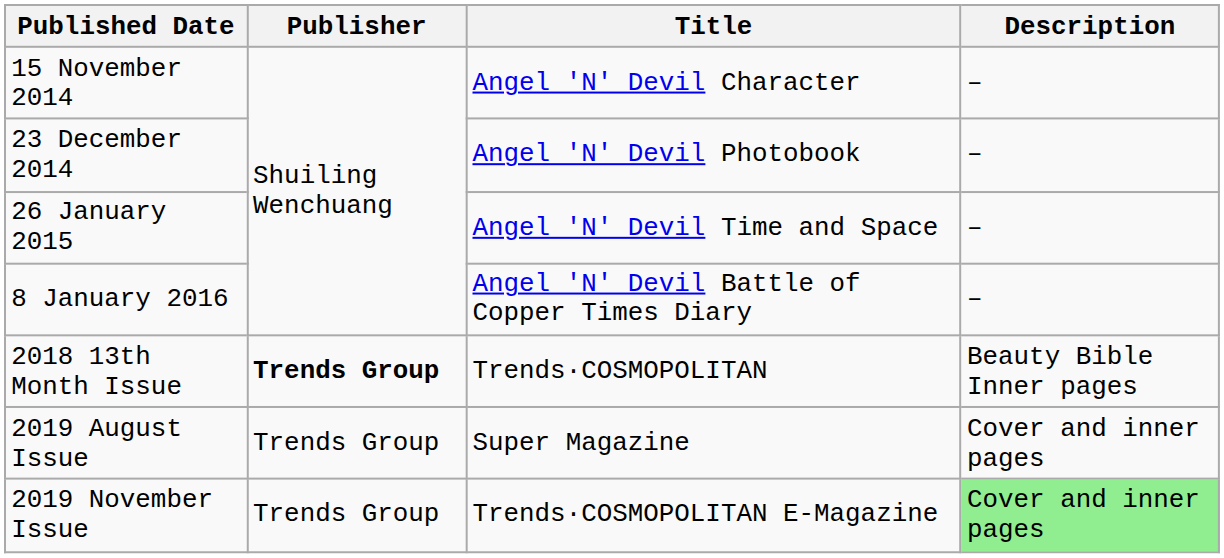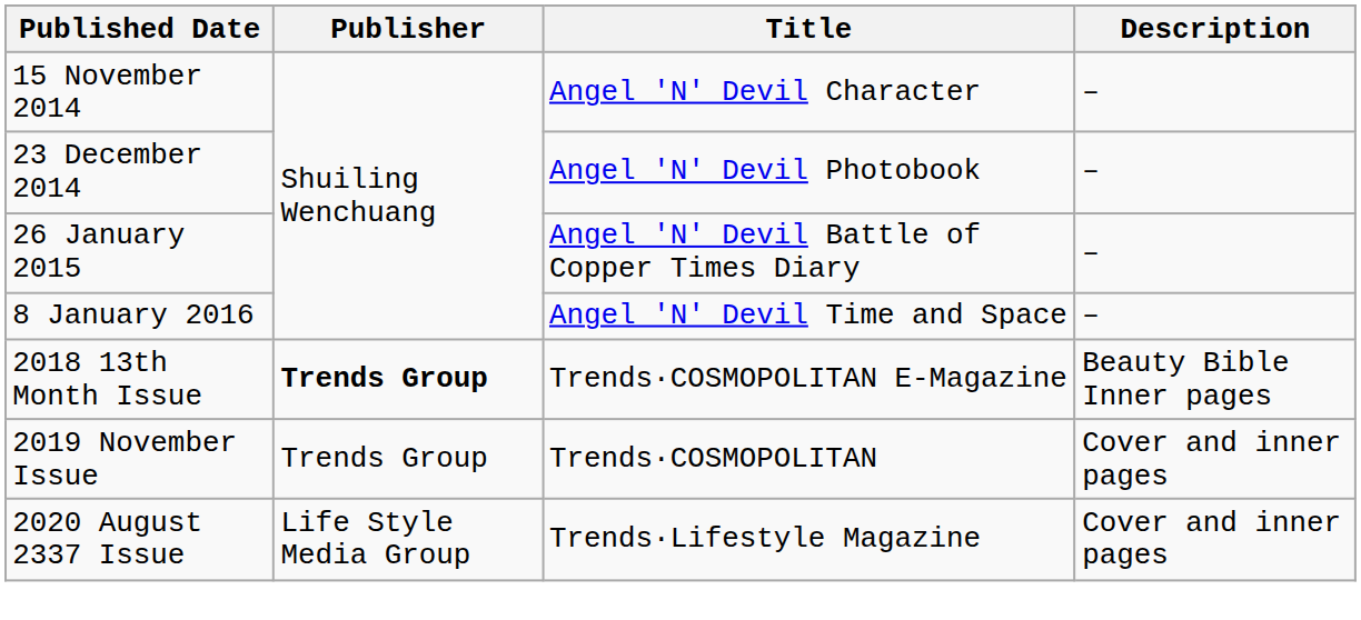26 January 2015 | Title: Angel 'N' Devil Time and Space -> Angel 'N' Devil Battle of Copper Times Diary
8 January 2016 | Title: Angel 'N' Devil Battle of Copper Times Diary -> Angel 'N' Devil Time and Space
2018 13th Month Issue | Title: Trends·COSMOPOLITAN -> Trends·COSMOPOLITAN E-Magazine
- row: 2019 August Issue | Trends Group | Super Magazine | Cover and inner pages
2019 November Issue | Title: Trends·COSMOPOLITAN E-Magazine -> Trends·COSMOPOLITAN
2019 November Issue | Description: lightgreen background -> no background
+ row: 2020 August 2337 Issue | Life Style Media Group | Trends·Lifestyle Magazine | Cover and inner pages
